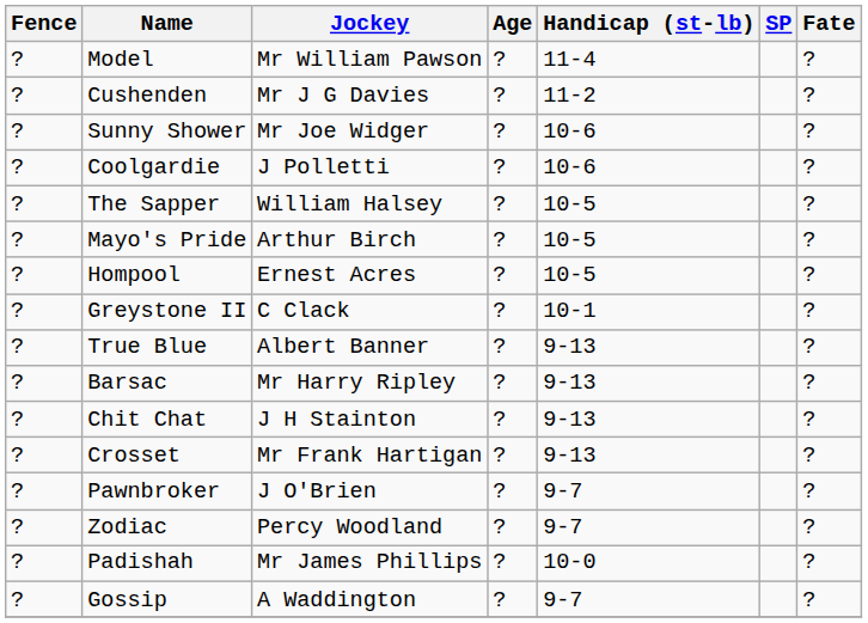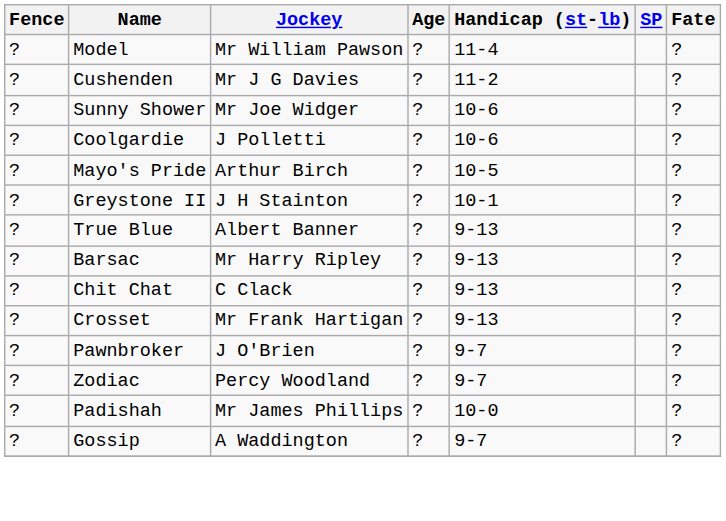- row: ? | The Sapper | William Halsey | ? | 10-5 | ?
- row: ? | Hompool | Ernest Acres | ? | 10-5 | ?
Greystone II | Jockey: C Clack -> J H Stainton
Chit Chat | Jockey: J H Stainton -> C Clack
